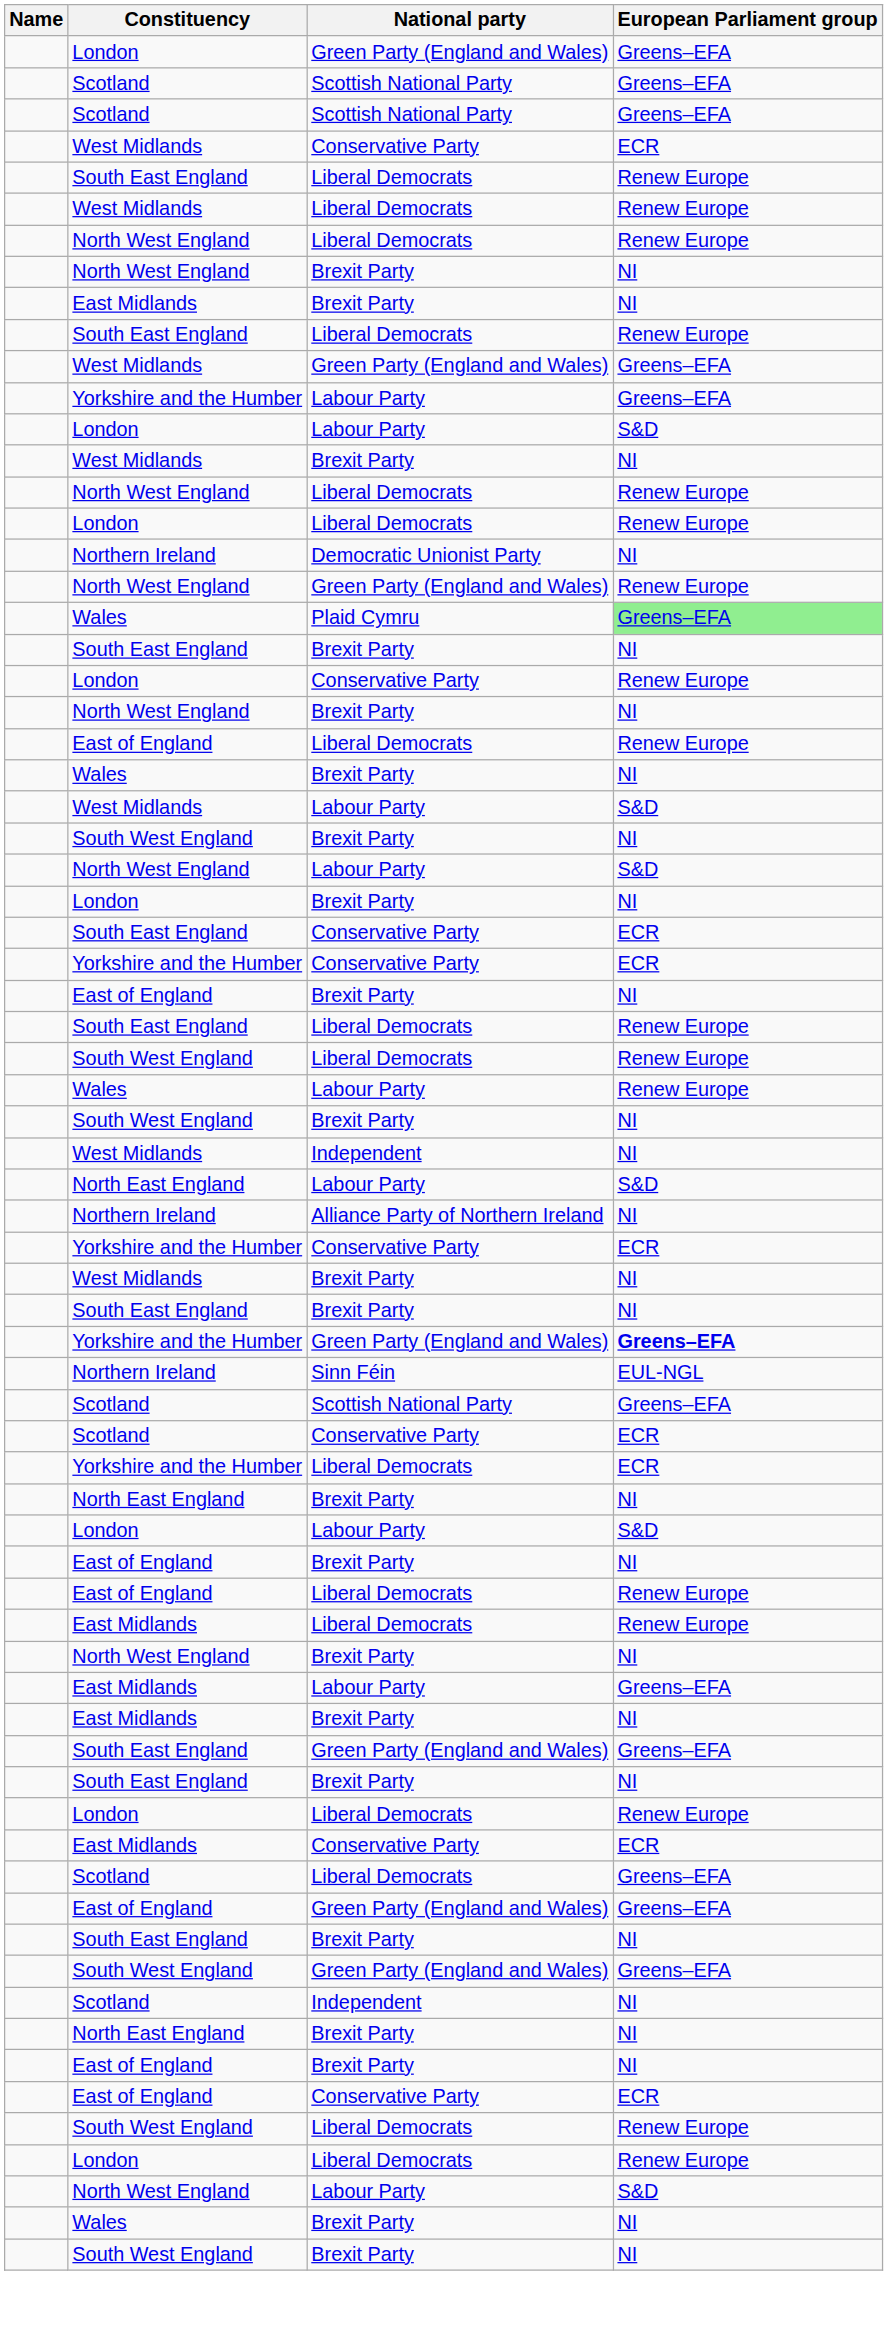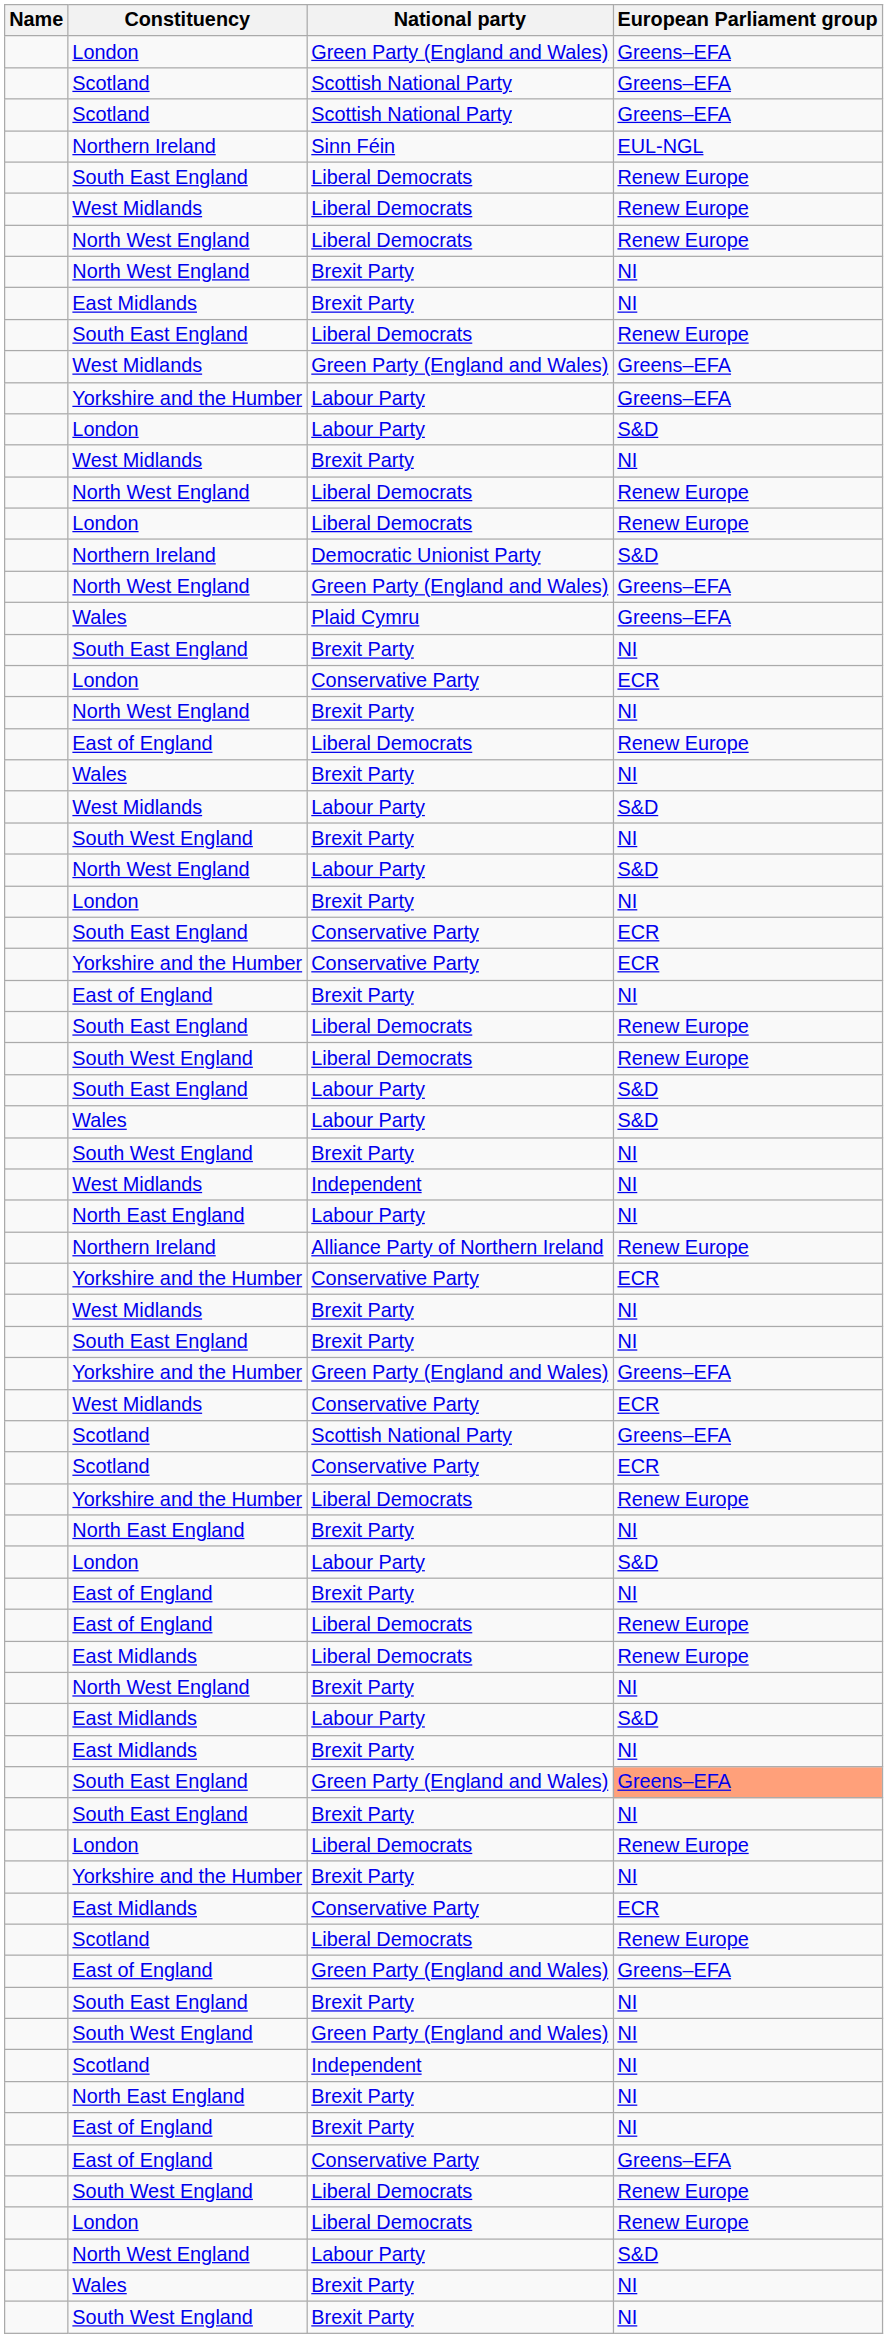rows swapped: Northern Ireland / Sinn Féin <-> West Midlands / Conservative Party
Northern Ireland / Democratic Unionist Party | European Parliament group: NI -> S&D
North West England / Green Party (England and Wales) | European Parliament group: Renew Europe -> Greens–EFA
Wales / Plaid Cymru | European Parliament group: lightgreen background -> no background
London / Conservative Party | European Parliament group: Renew Europe -> ECR
+ row: South East England | Labour Party | S&D
Wales / Labour Party | European Parliament group: Renew Europe -> S&D
North East England / Labour Party | European Parliament group: S&D -> NI
Northern Ireland / Alliance Party of Northern Ireland | European Parliament group: NI -> Renew Europe
Yorkshire and the Humber / Green Party (England and Wales) | European Parliament group: bold -> normal
Yorkshire and the Humber / Liberal Democrats | European Parliament group: ECR -> Renew Europe
East Midlands / Labour Party | European Parliament group: Greens–EFA -> S&D
South East England / Green Party (England and Wales) | European Parliament group: no background -> lightsalmon background
+ row: Yorkshire and the Humber | Brexit Party | NI
Scotland / Liberal Democrats | European Parliament group: Greens–EFA -> Renew Europe
South West England / Green Party (England and Wales) | European Parliament group: Greens–EFA -> NI
East of England / Conservative Party | European Parliament group: ECR -> Greens–EFA
